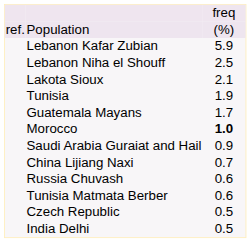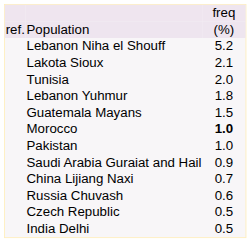- row: Lebanon Kafar Zubian | 5.9
Lebanon Niha el Shouff | column 3: 2.5 -> 5.2
Tunisia | column 3: 1.9 -> 2.0
+ row: Lebanon Yuhmur | 1.8
Guatemala Mayans | column 3: 1.7 -> 1.5
+ row: Pakistan | 1.0
- row: Tunisia Matmata Berber | 0.6
